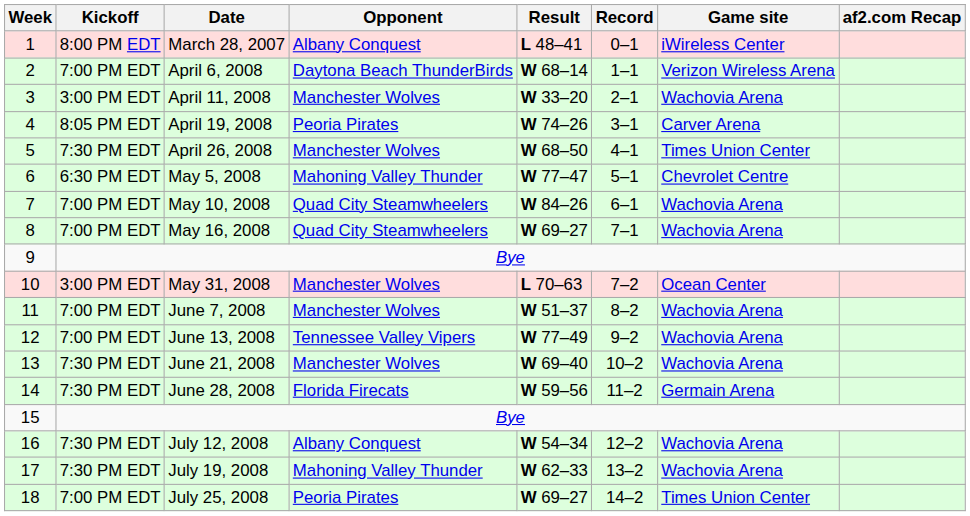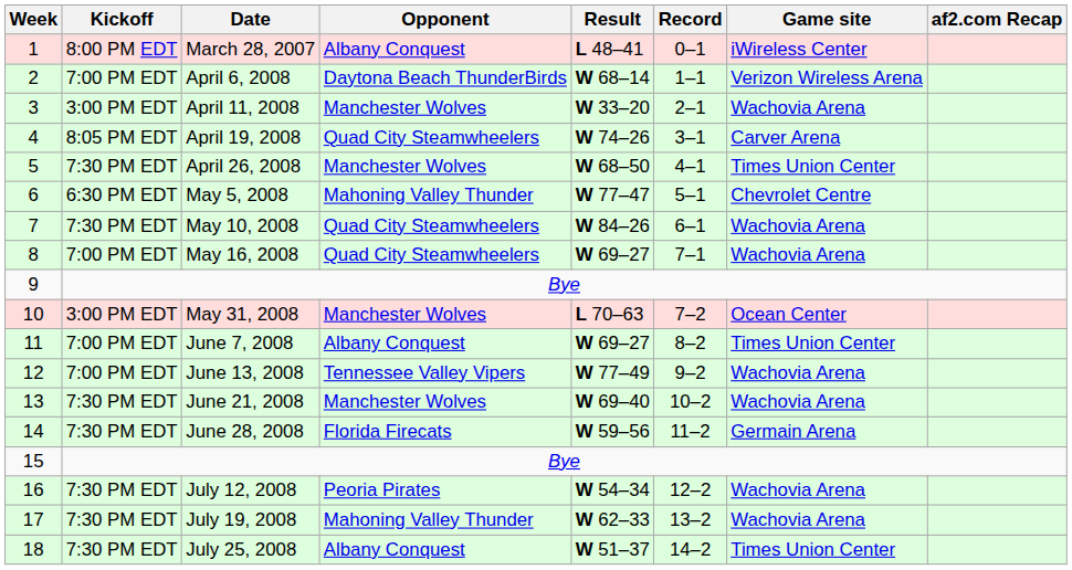April 19, 2008 | Opponent: Peoria Pirates -> Quad City Steamwheelers
May 10, 2008 | Kickoff: 7:00 PM EDT -> 7:30 PM EDT
June 7, 2008 | Opponent: Manchester Wolves -> Albany Conquest
June 7, 2008 | Result: W 51–37 -> W 69–27
June 7, 2008 | Game site: Wachovia Arena -> Times Union Center
July 12, 2008 | Opponent: Albany Conquest -> Peoria Pirates
July 25, 2008 | Kickoff: 7:00 PM EDT -> 7:30 PM EDT
July 25, 2008 | Opponent: Peoria Pirates -> Albany Conquest
July 25, 2008 | Result: W 69–27 -> W 51–37
